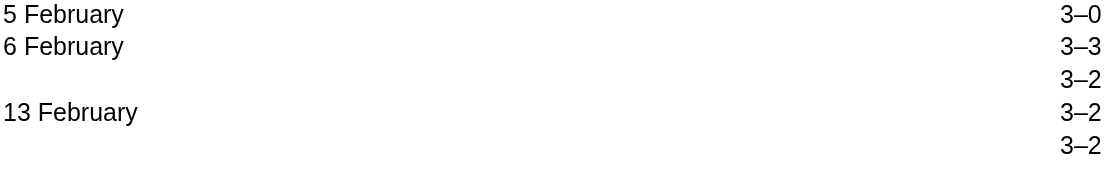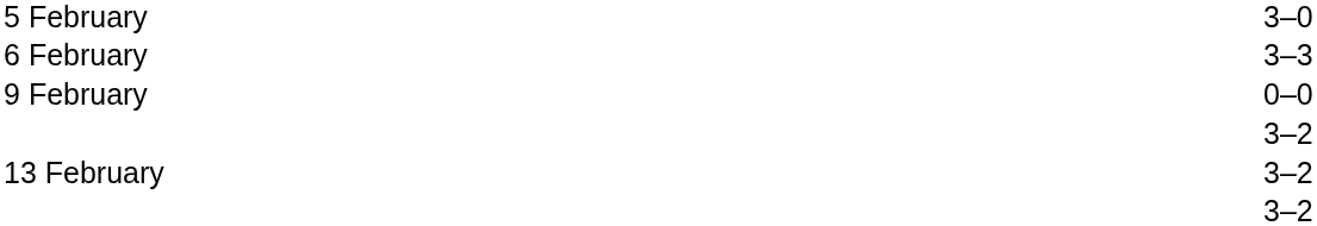+ row: 9 February | 0–0
